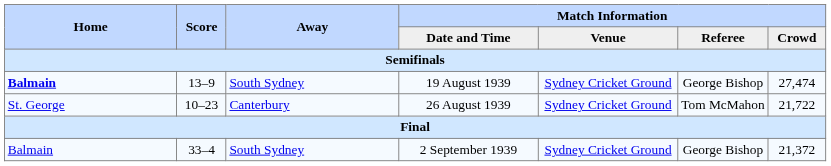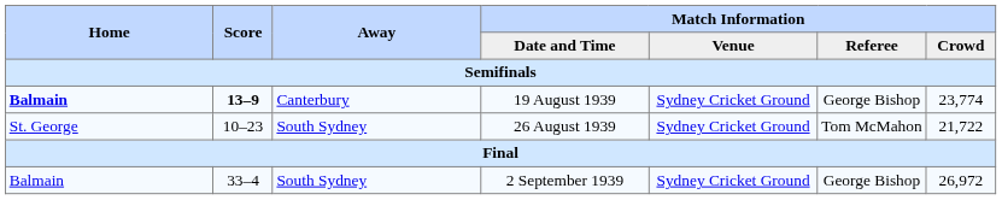19 August 1939 | Score: normal -> bold
19 August 1939 | Away: South Sydney -> Canterbury
19 August 1939 | Match Information / Crowd: 27,474 -> 23,774
26 August 1939 | Away: Canterbury -> South Sydney
2 September 1939 | Match Information / Crowd: 21,372 -> 26,972
